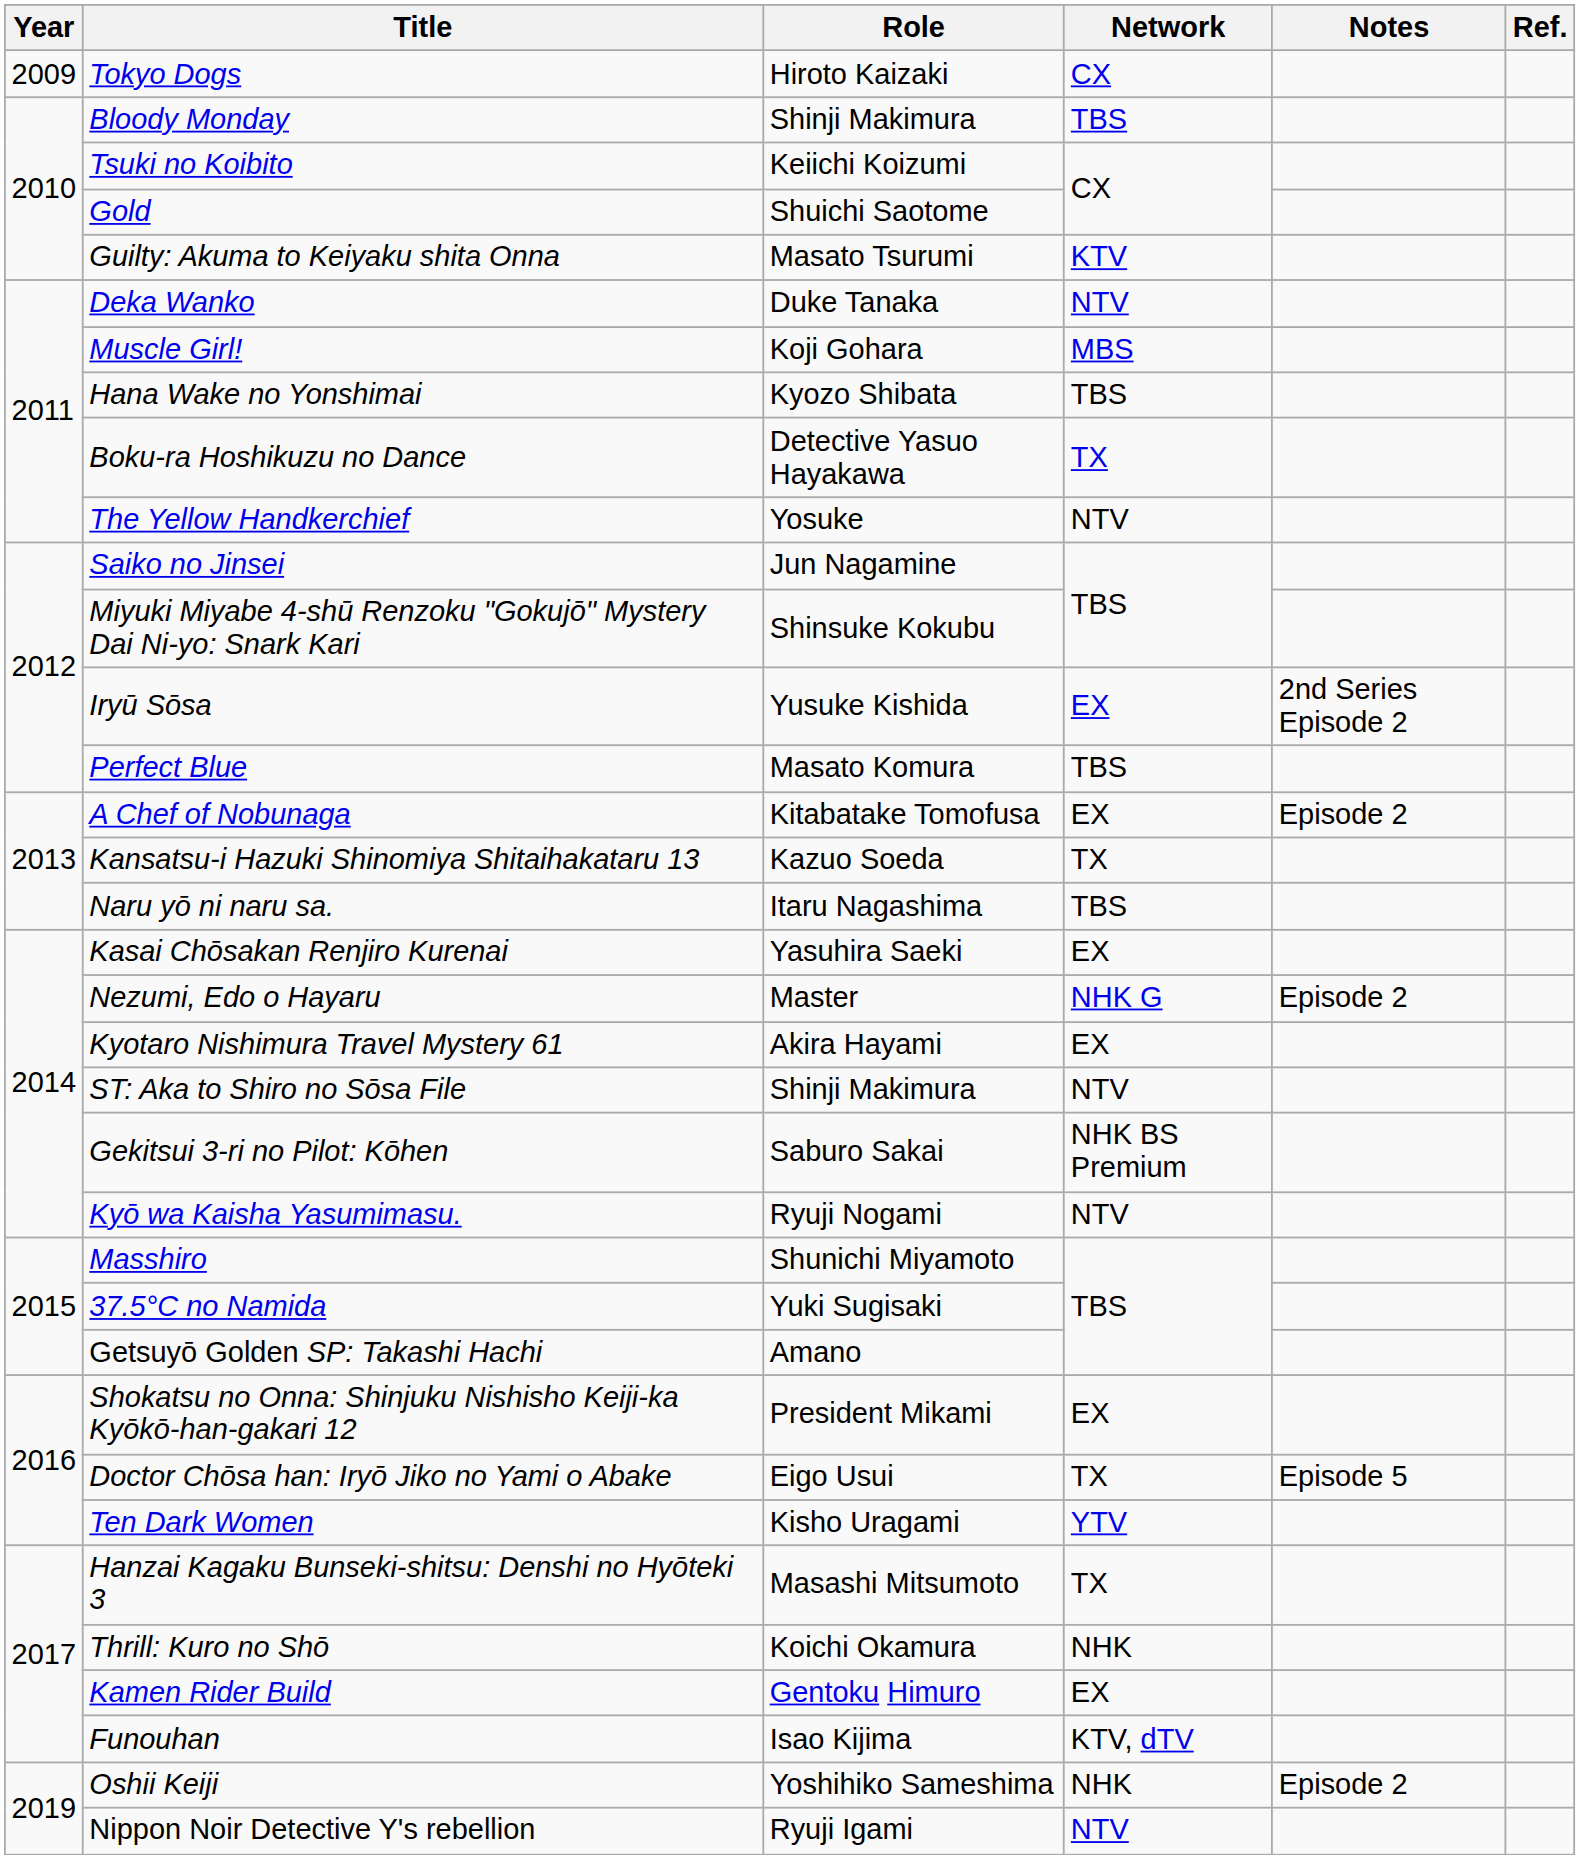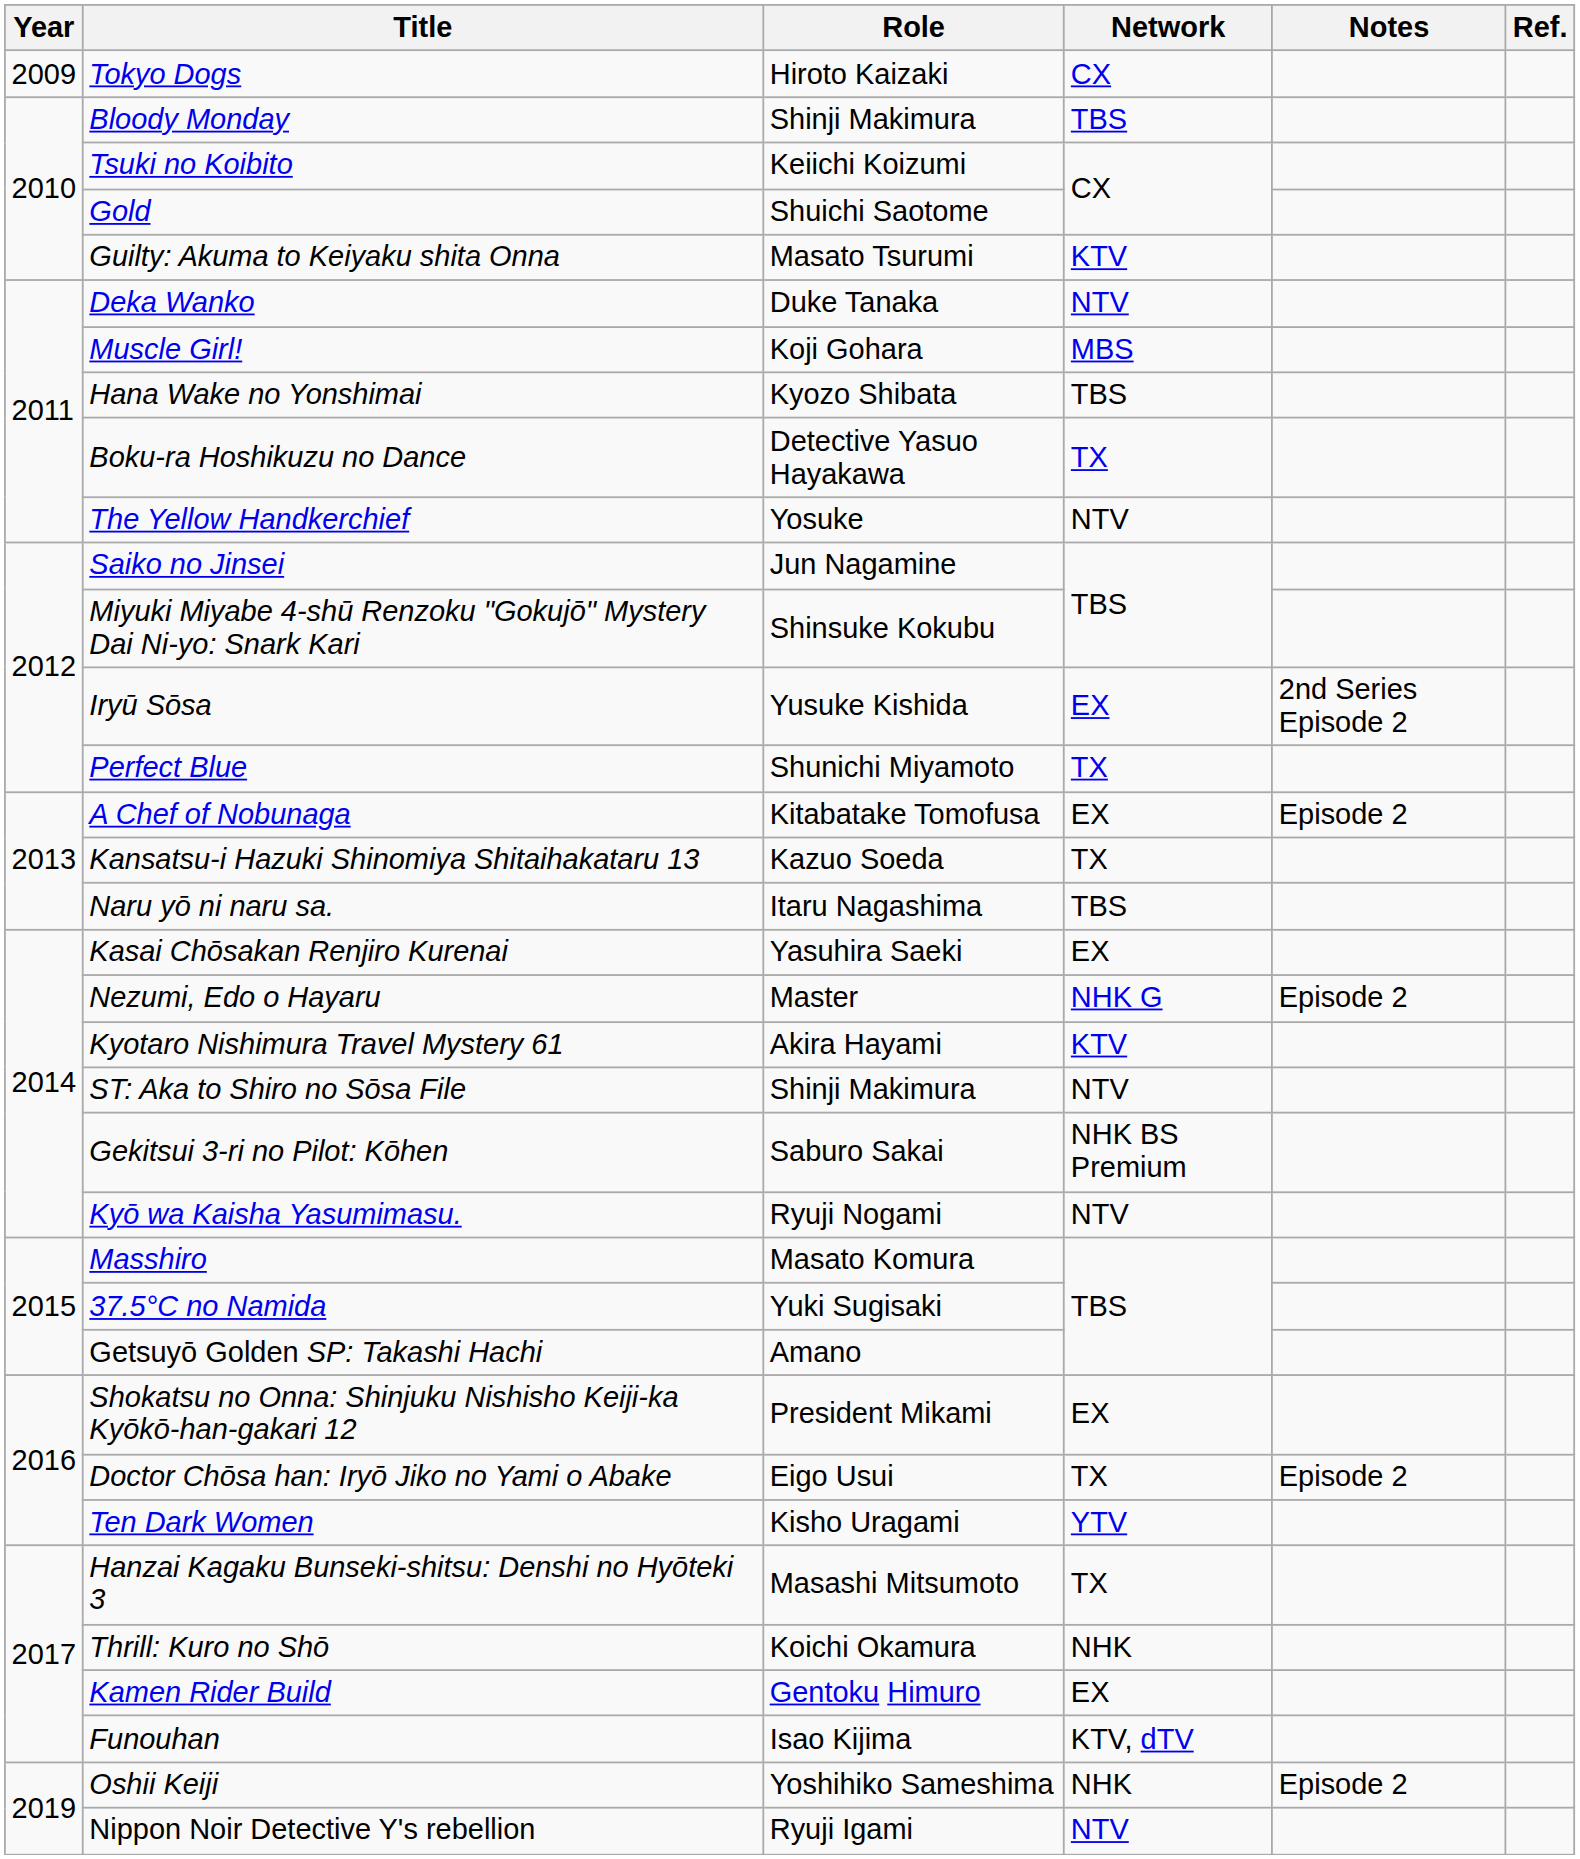Perfect Blue | Role: Masato Komura -> Shunichi Miyamoto
Perfect Blue | Network: TBS -> TX
Kyotaro Nishimura Travel Mystery 61 | Network: EX -> KTV
Masshiro | Role: Shunichi Miyamoto -> Masato Komura
Doctor Chōsa han: Iryō Jiko no Yami o Abake | Notes: Episode 5 -> Episode 2
